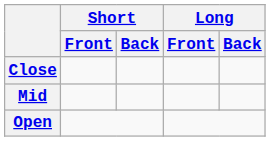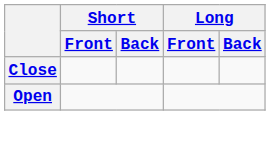- row: Mid
